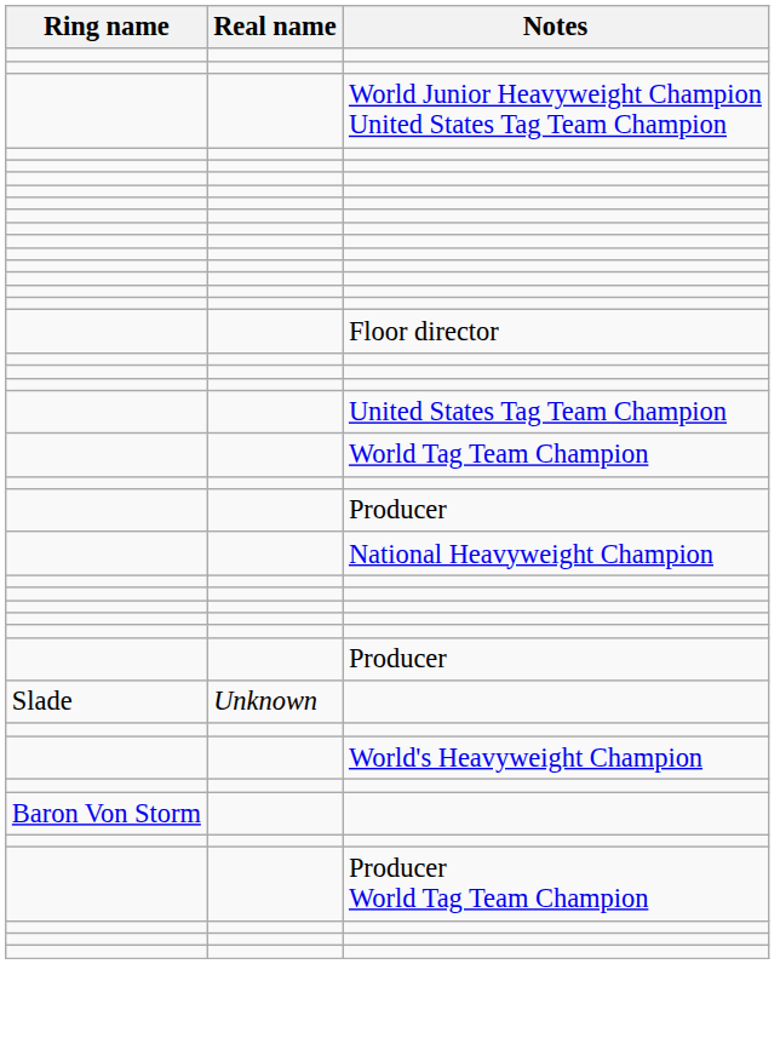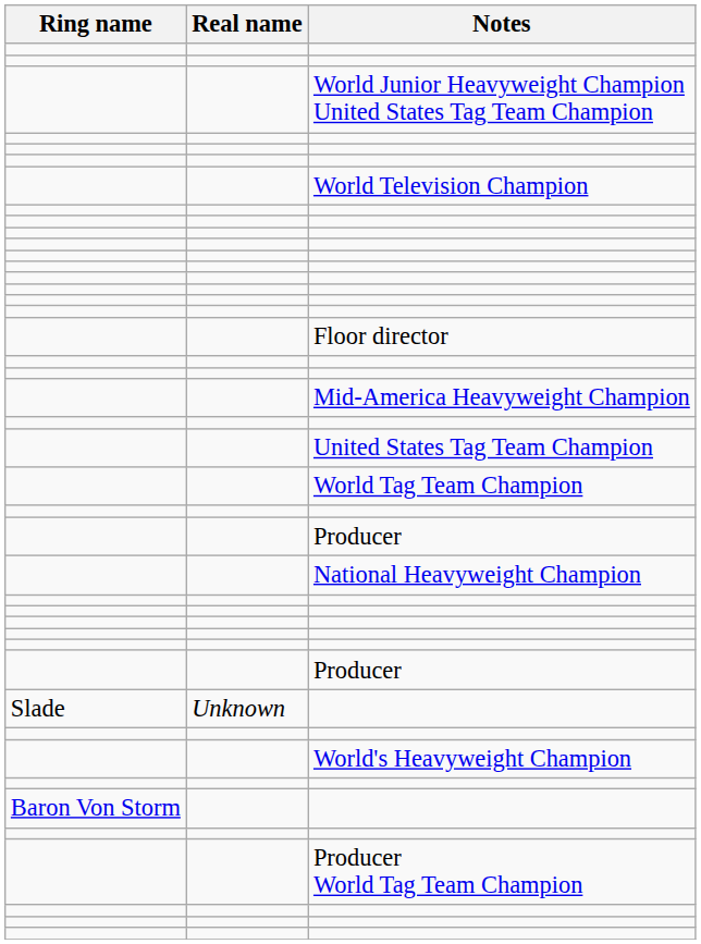+ row: World Television Champion
+ row: Mid-America Heavyweight Champion
